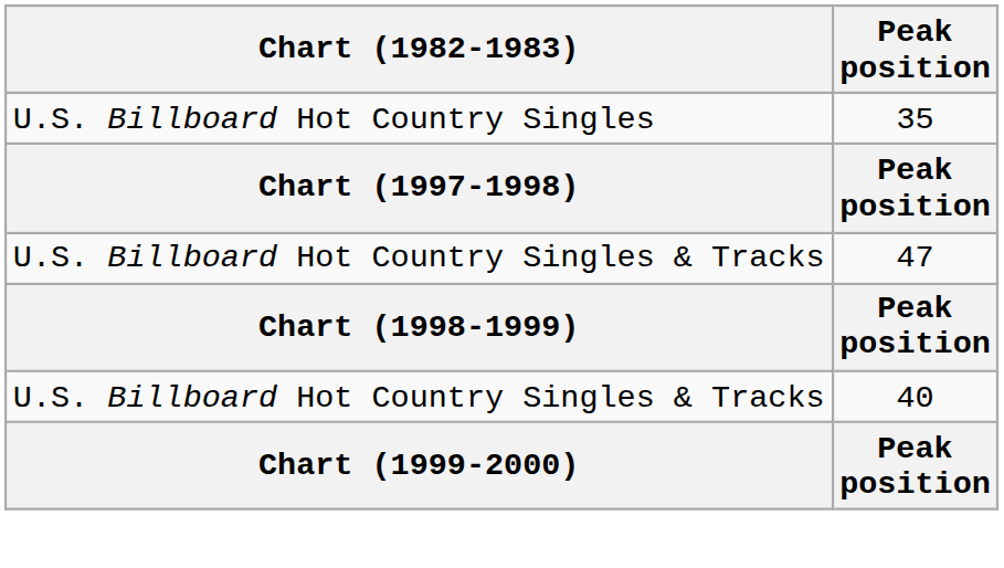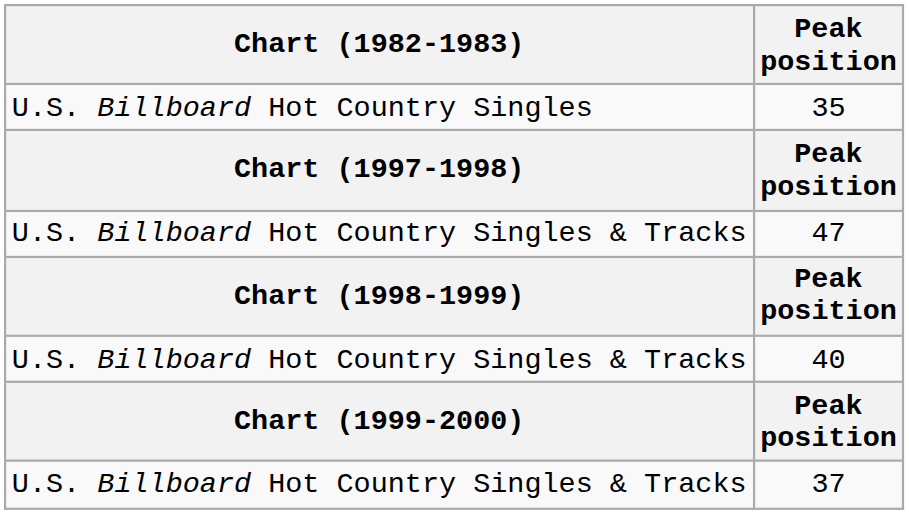+ row: U.S. Billboard Hot Country Singles & Tracks | 37
